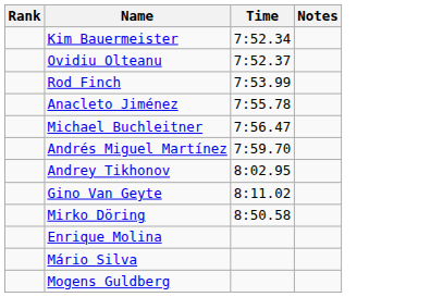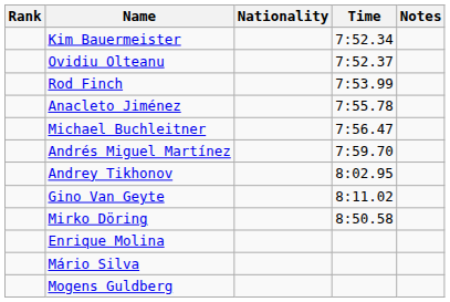+ column: Nationality
